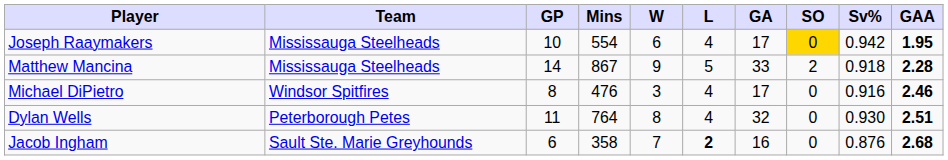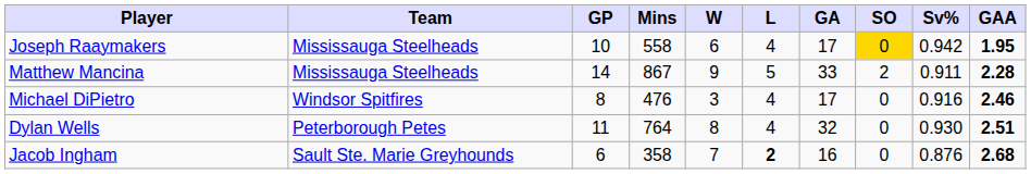Joseph Raaymakers | Mins: 554 -> 558
Matthew Mancina | Sv%: 0.918 -> 0.911
